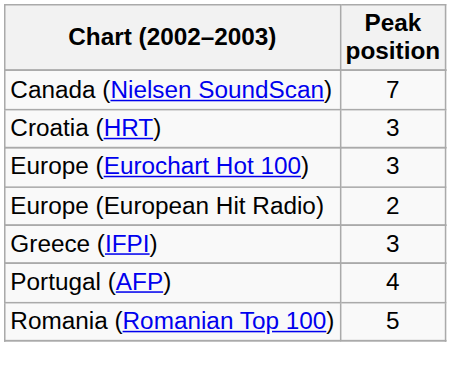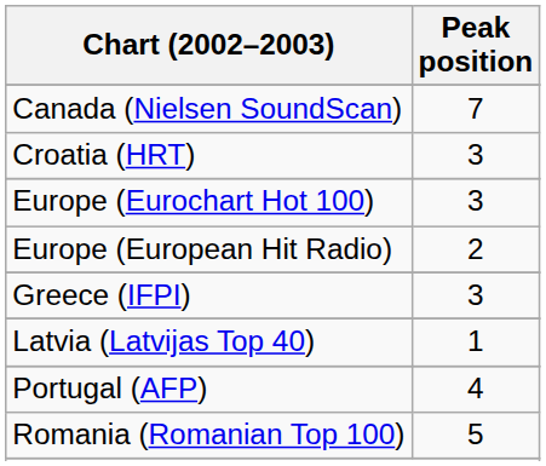+ row: Latvia (Latvijas Top 40) | 1
